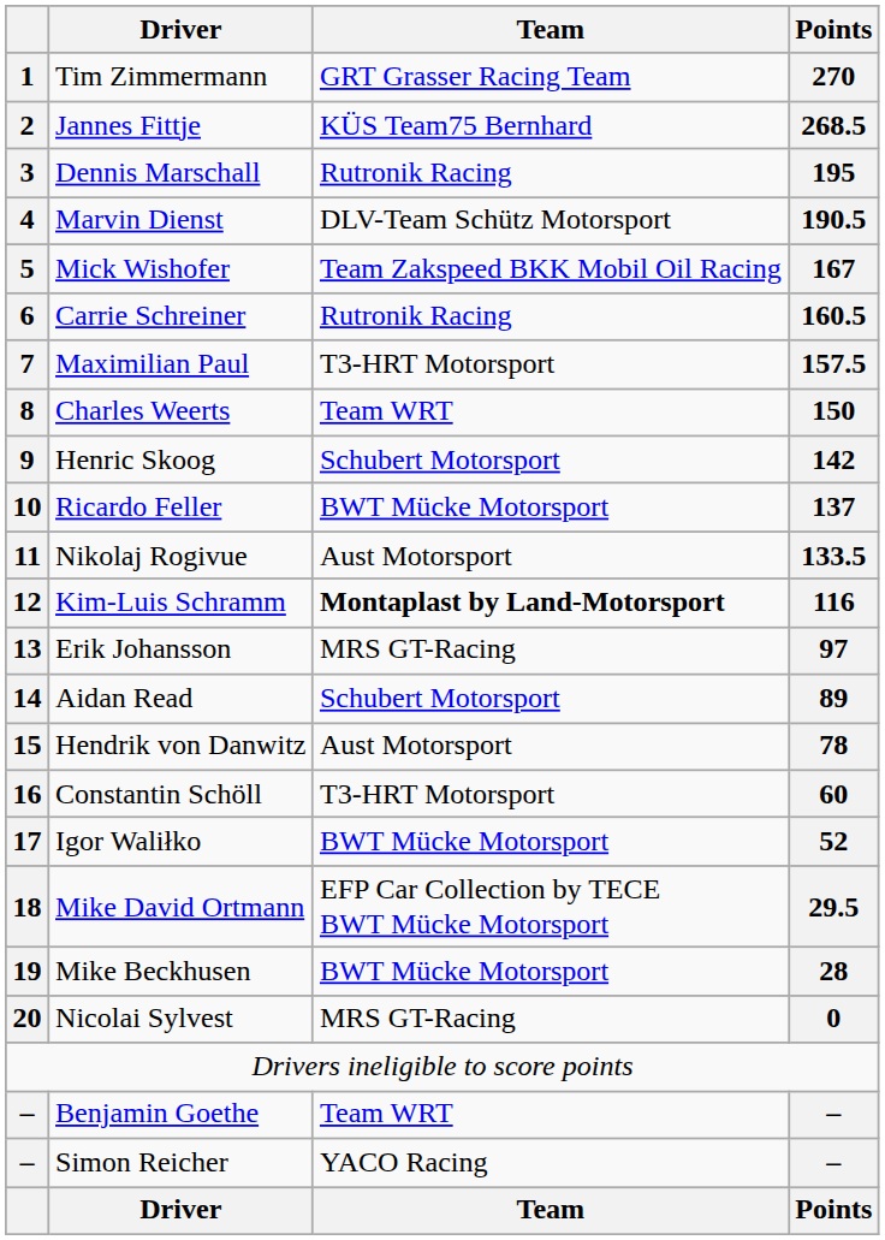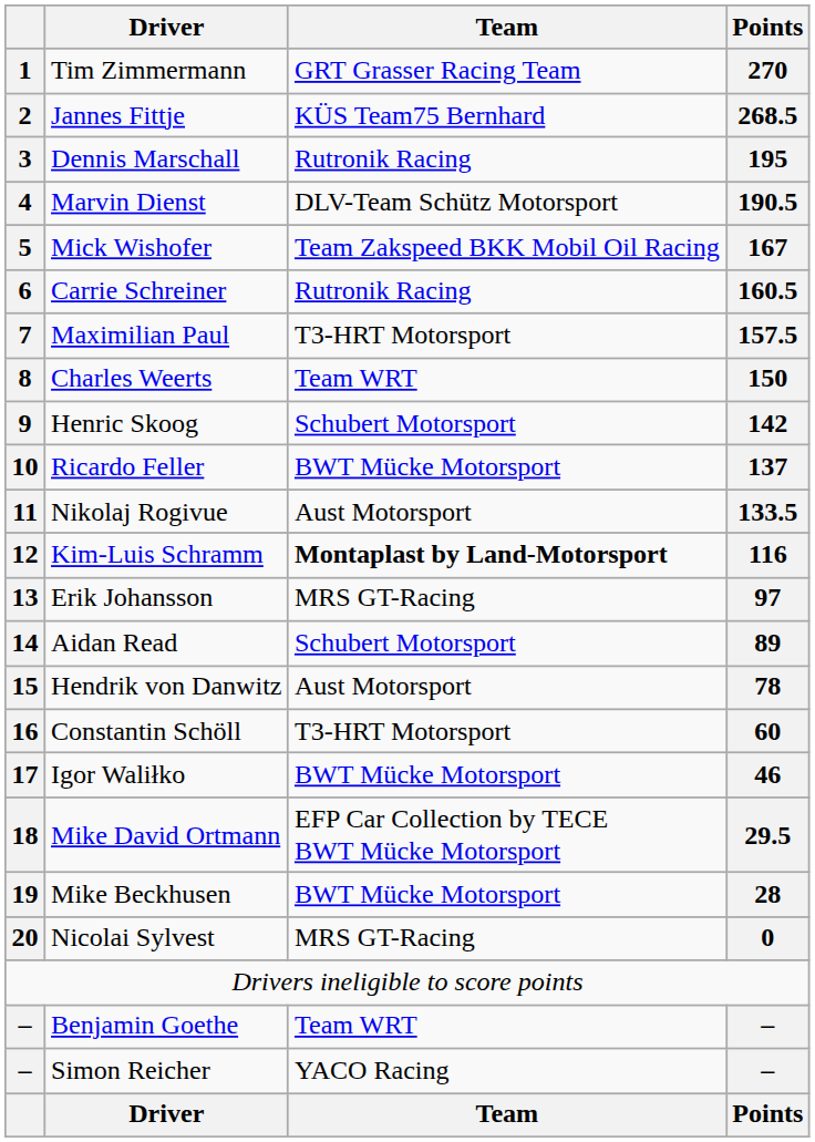17 | Points: 52 -> 46
